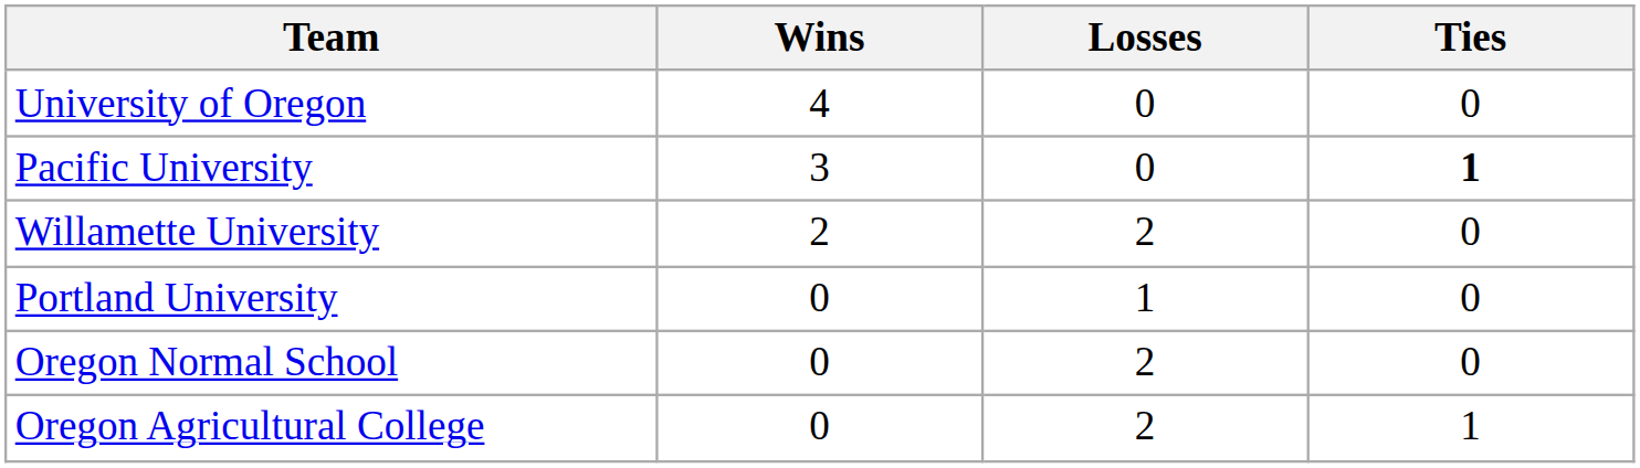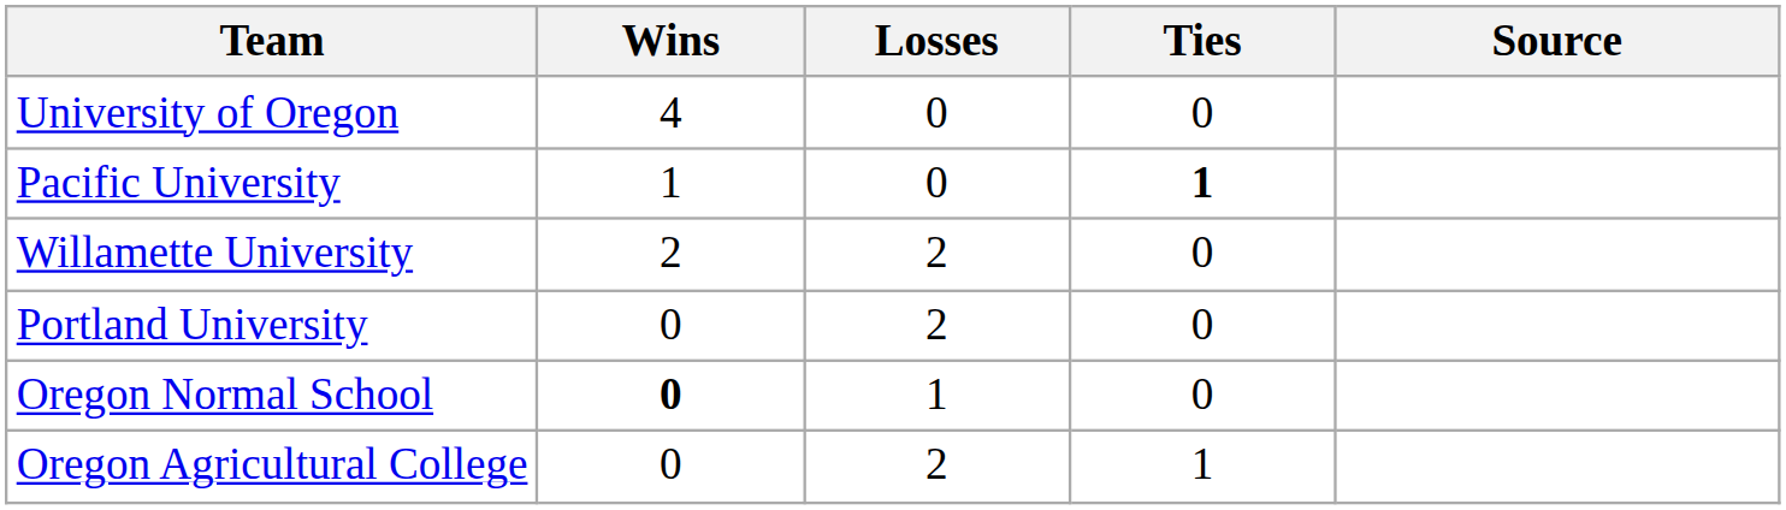+ column: Source
Pacific University | Wins: 3 -> 1
Portland University | Losses: 1 -> 2
Oregon Normal School | Wins: normal -> bold
Oregon Normal School | Losses: 2 -> 1
